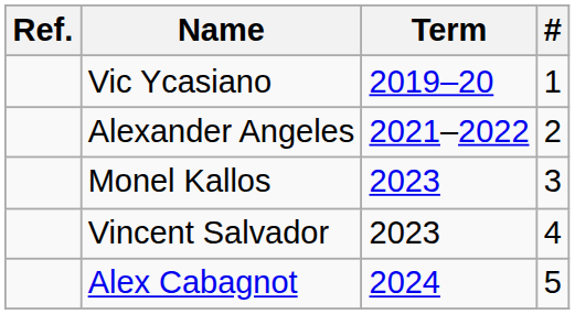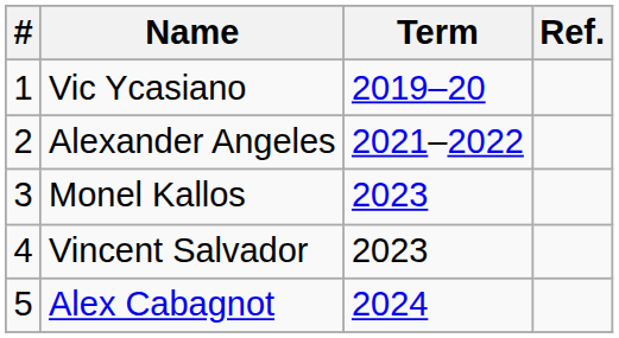columns swapped: # <-> Ref.
